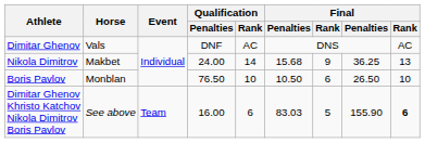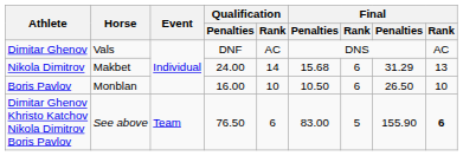Nikola Dimitrov | column 7: 9 -> 6
Nikola Dimitrov | column 8: 36.25 -> 31.29
Boris Pavlov | Qualification / Penalties: 76.50 -> 16.00
Dimitar Ghenov Khristo Katchov Nikola Dimitrov Boris Pavlov | Qualification / Penalties: 16.00 -> 76.50
Dimitar Ghenov Khristo Katchov Nikola Dimitrov Boris Pavlov | column 6: 83.03 -> 83.00
